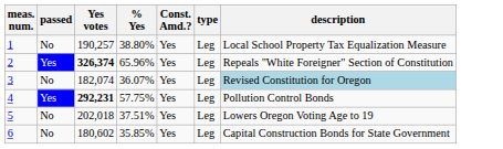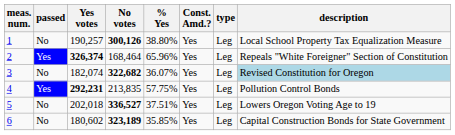+ column: No votes | 300,126 | 168,464 | 322,682 | 213,835 | 336,527 | 323,189
